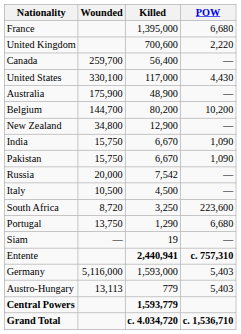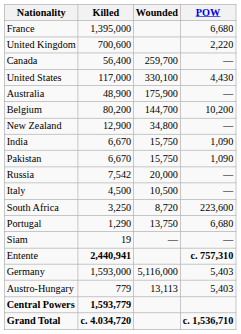columns swapped: Killed <-> Wounded
